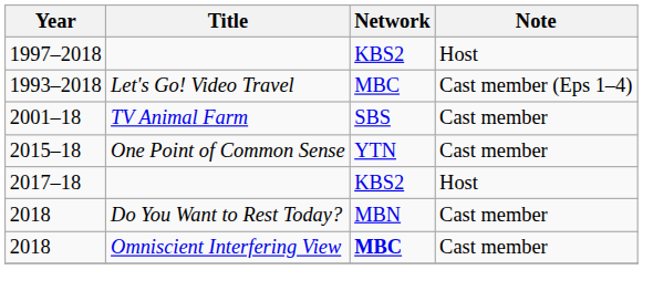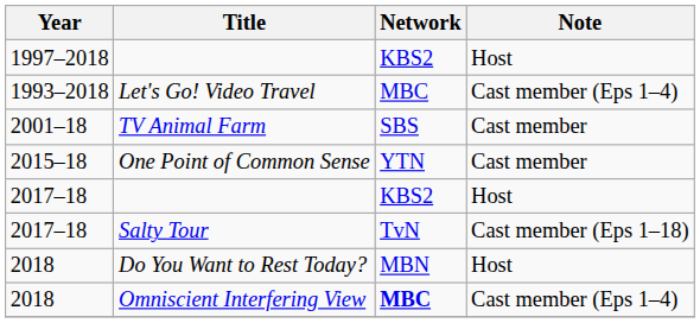+ row: 2017–18 | Salty Tour | TvN | Cast member (Eps 1–18)
Do You Want to Rest Today? | Note: Cast member -> Host
Omniscient Interfering View | Note: Cast member -> Cast member (Eps 1–4)
